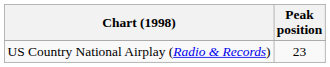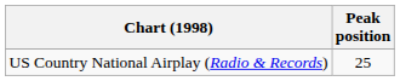US Country National Airplay (Radio & Records) | Peak position: 23 -> 25
